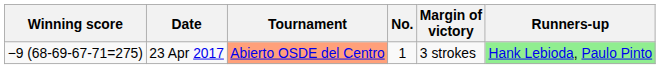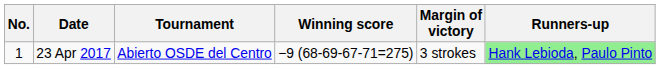columns swapped: No. <-> Winning score
23 Apr 2017 | Tournament: lightsalmon background -> no background
